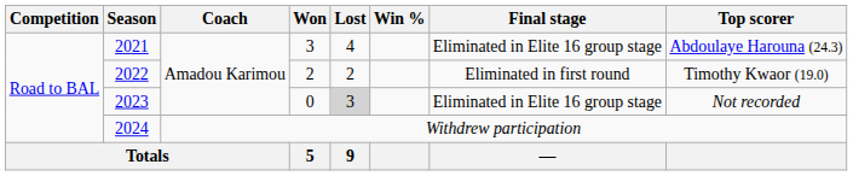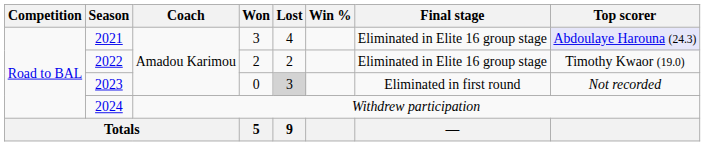2021 | Top scorer: no background -> lavender background
2022 | Final stage: Eliminated in first round -> Eliminated in Elite 16 group stage
2023 | Final stage: Eliminated in Elite 16 group stage -> Eliminated in first round
